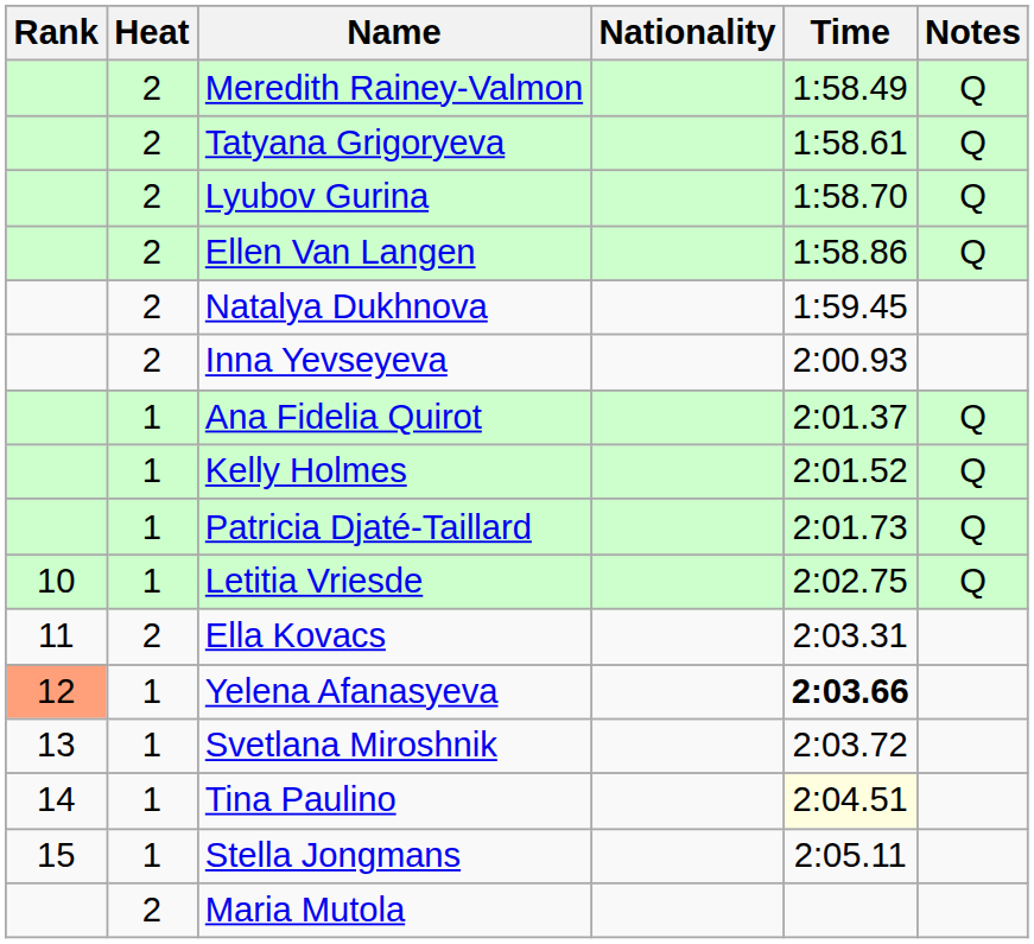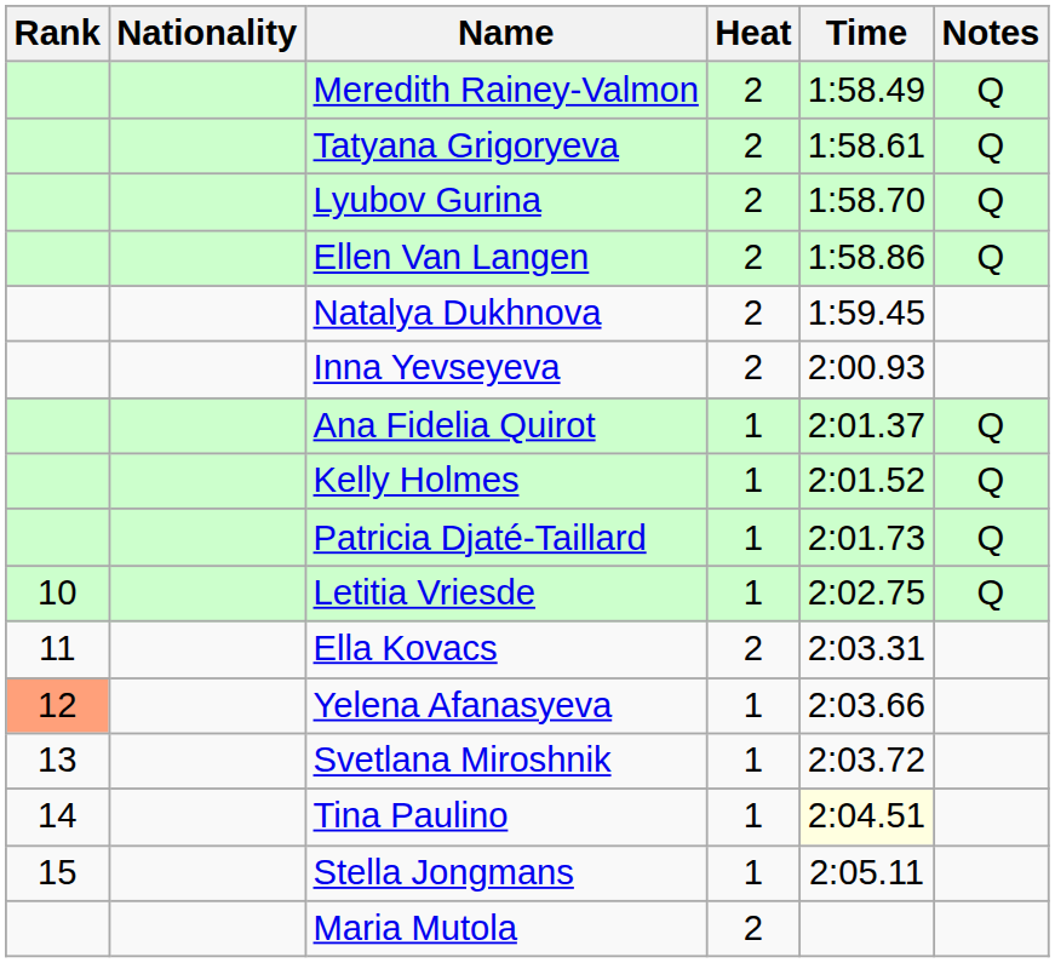columns swapped: Heat <-> Nationality
Yelena Afanasyeva | Time: bold -> normal
